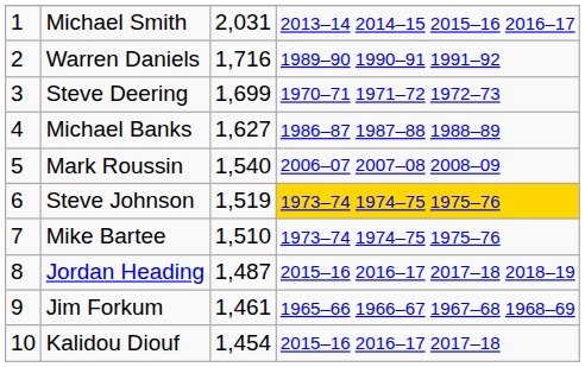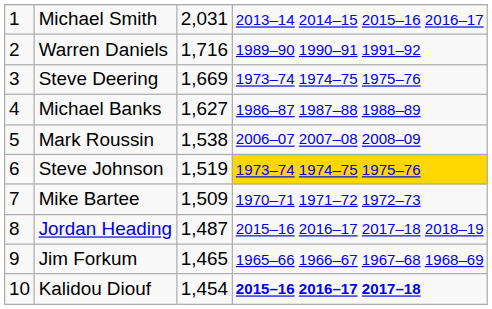Steve Deering | column 3: 1,699 -> 1,669
Steve Deering | column 4: 1970–71 1971–72 1972–73 -> 1973–74 1974–75 1975–76
Mark Roussin | column 3: 1,540 -> 1,538
Mike Bartee | column 3: 1,510 -> 1,509
Mike Bartee | column 4: 1973–74 1974–75 1975–76 -> 1970–71 1971–72 1972–73
Jim Forkum | column 3: 1,461 -> 1,465
Kalidou Diouf | column 4: normal -> bold
